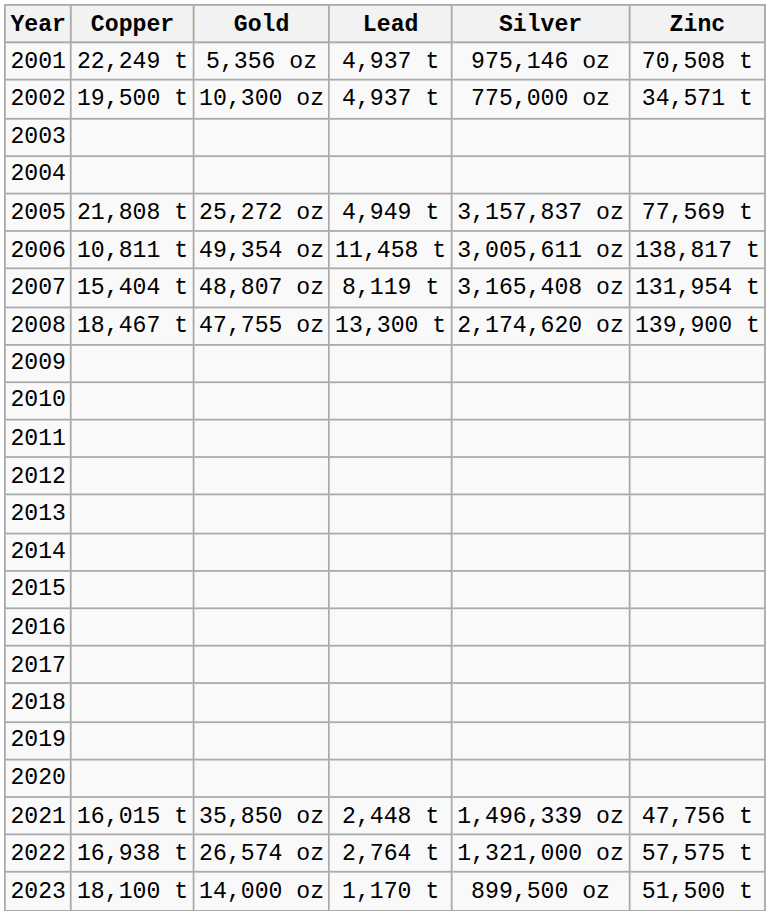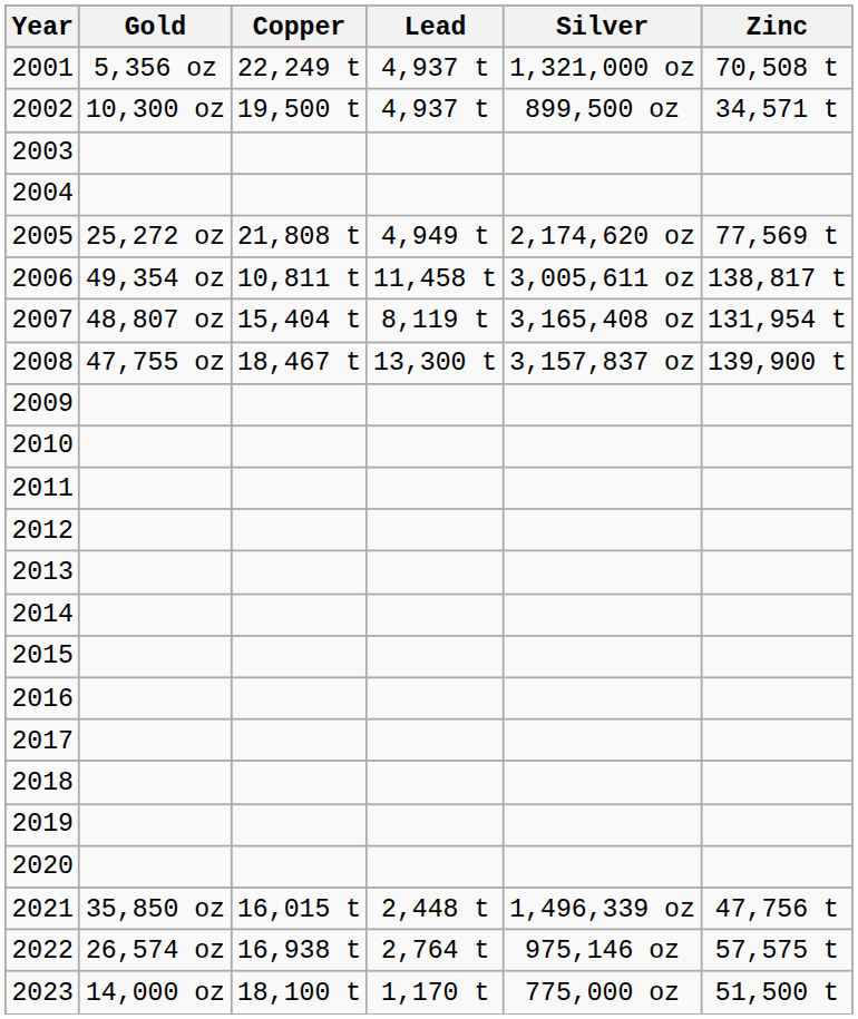columns swapped: Copper <-> Gold
2001 | Silver: 975,146 oz -> 1,321,000 oz
2002 | Silver: 775,000 oz -> 899,500 oz
2005 | Silver: 3,157,837 oz -> 2,174,620 oz
2008 | Silver: 2,174,620 oz -> 3,157,837 oz
2022 | Silver: 1,321,000 oz -> 975,146 oz
2023 | Silver: 899,500 oz -> 775,000 oz
